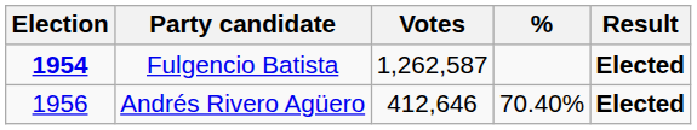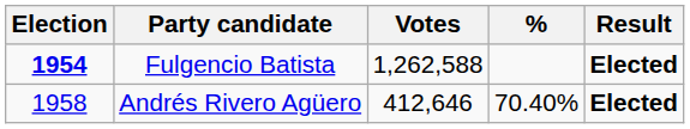Fulgencio Batista | Votes: 1,262,587 -> 1,262,588
Andrés Rivero Agüero | Election: 1956 -> 1958
